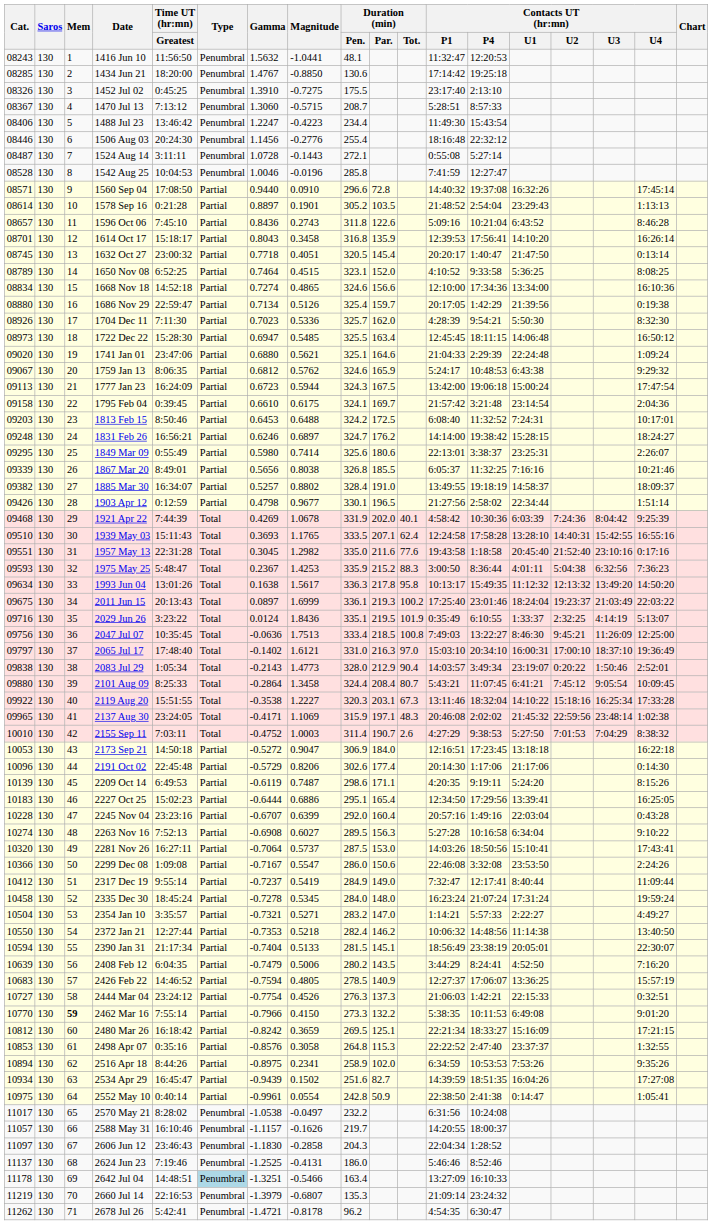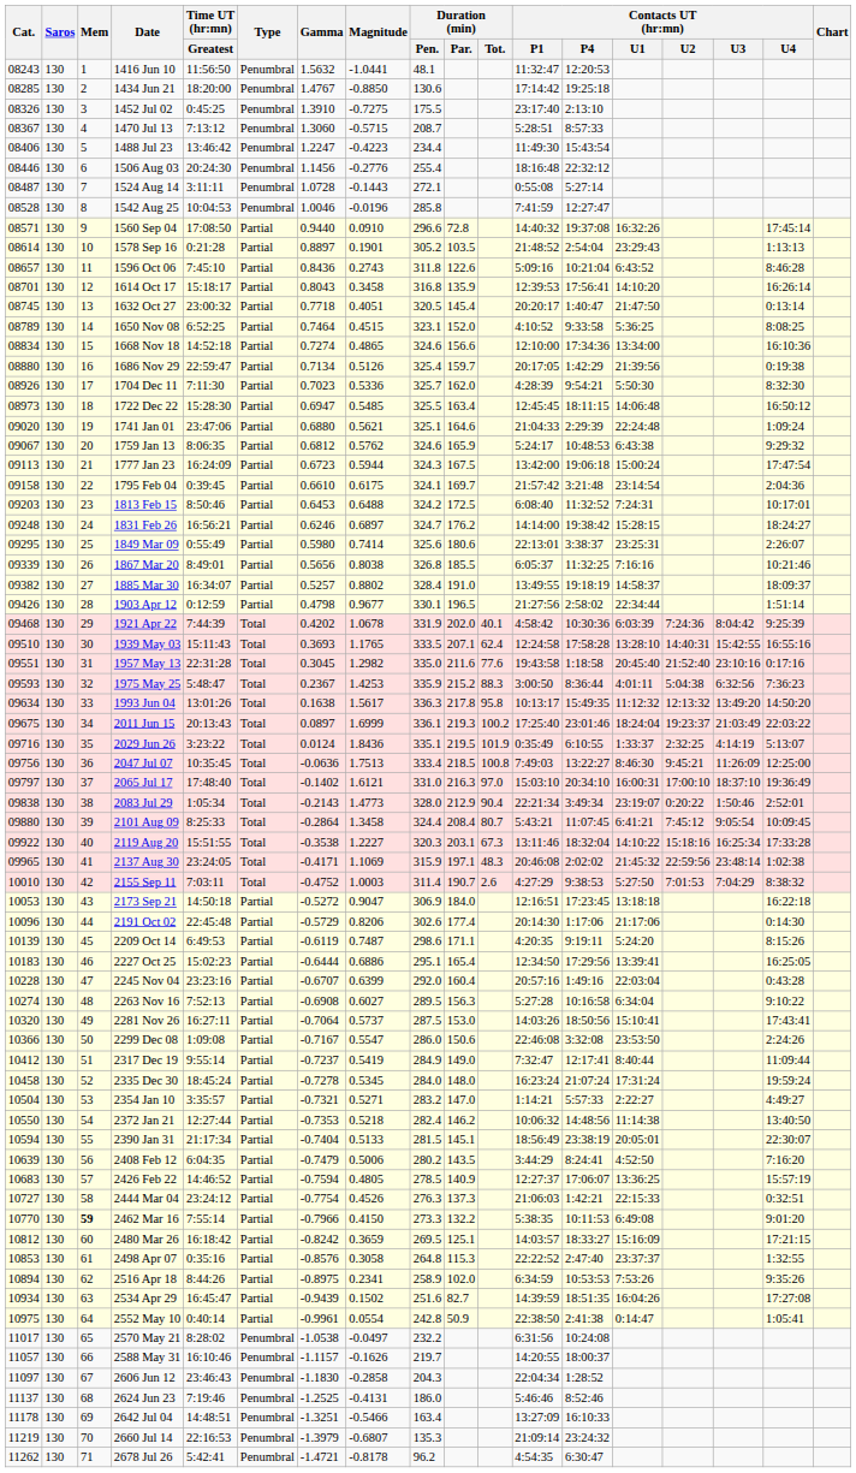1921 Apr 22 | Gamma: 0.4269 -> 0.4202
2083 Jul 29 | Contacts UT (hr:mn) / P1: 14:03:57 -> 22:21:34
2480 Mar 26 | Contacts UT (hr:mn) / P1: 22:21:34 -> 14:03:57
2642 Jul 04 | Type: lightblue background -> no background
